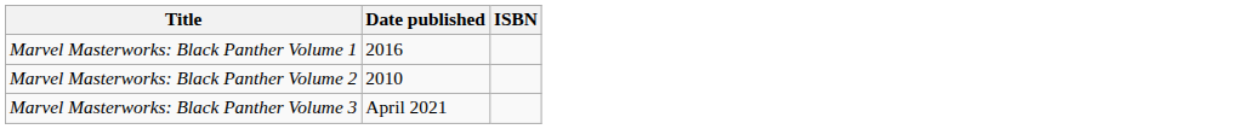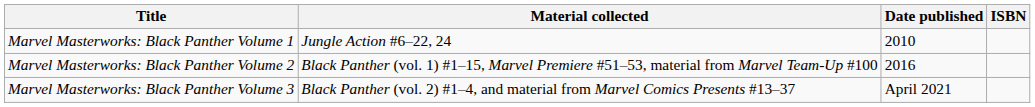+ column: Material collected | Jungle Action #6–22, 24 | Black Panther (vol. 1) #1–15, Marvel Premiere #51–53, material from Marvel Team-Up #100 | Black Panther (vol. 2) #1–4, and material from Marvel Comics Presents #13–37
Marvel Masterworks: Black Panther Volume 1 | Date published: 2016 -> 2010
Marvel Masterworks: Black Panther Volume 2 | Date published: 2010 -> 2016
